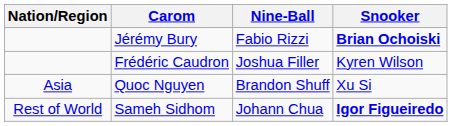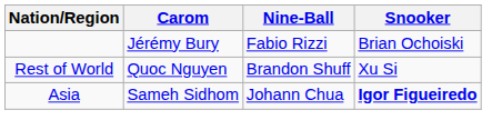Jérémy Bury | Snooker: bold -> normal
- row: Frédéric Caudron | Joshua Filler | Kyren Wilson
Quoc Nguyen | Nation/Region: Asia -> Rest of World
Sameh Sidhom | Nation/Region: Rest of World -> Asia
